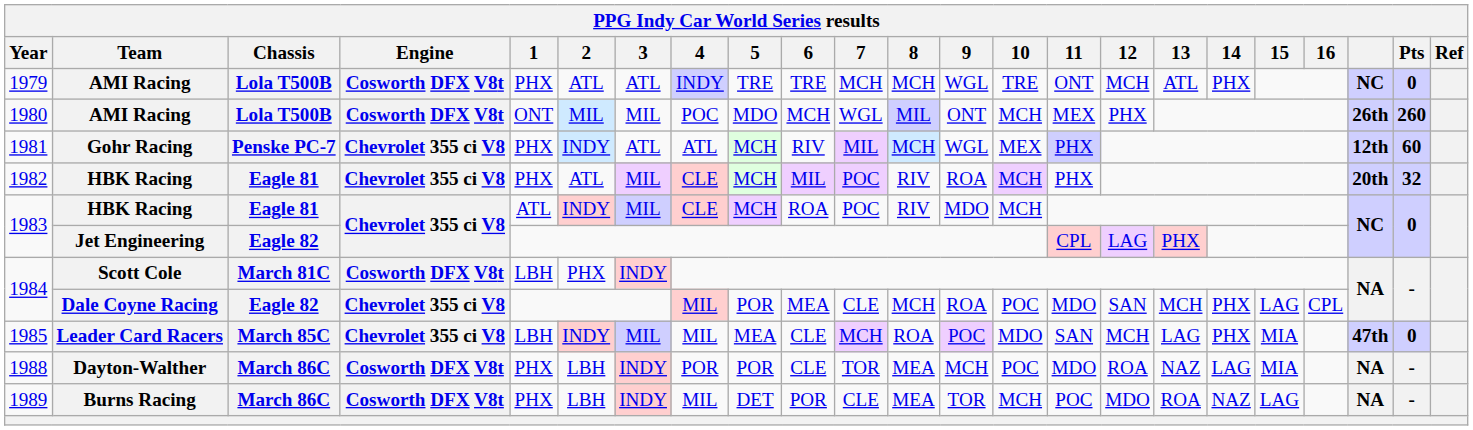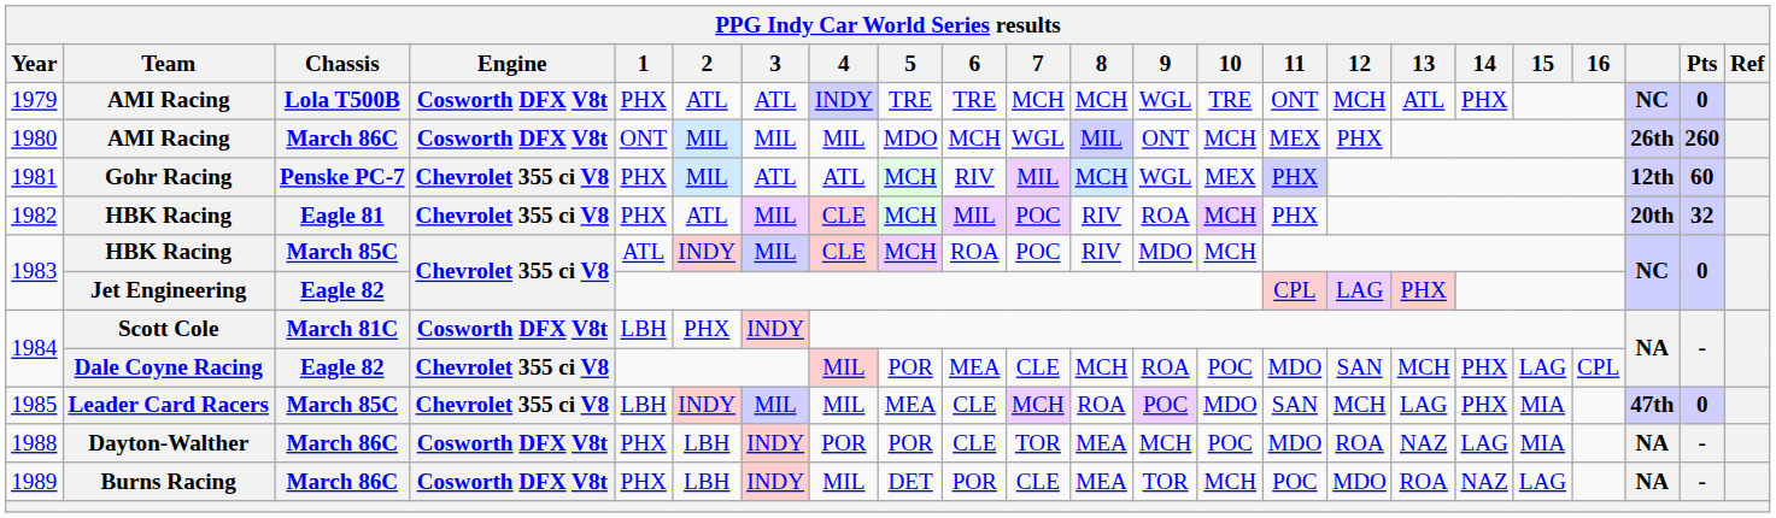1980 | Chassis: Lola T500B -> March 86C
1980 | 4: POC -> MIL
1981 | 2: INDY -> MIL
1983 / HBK Racing | Chassis: Eagle 81 -> March 85C
